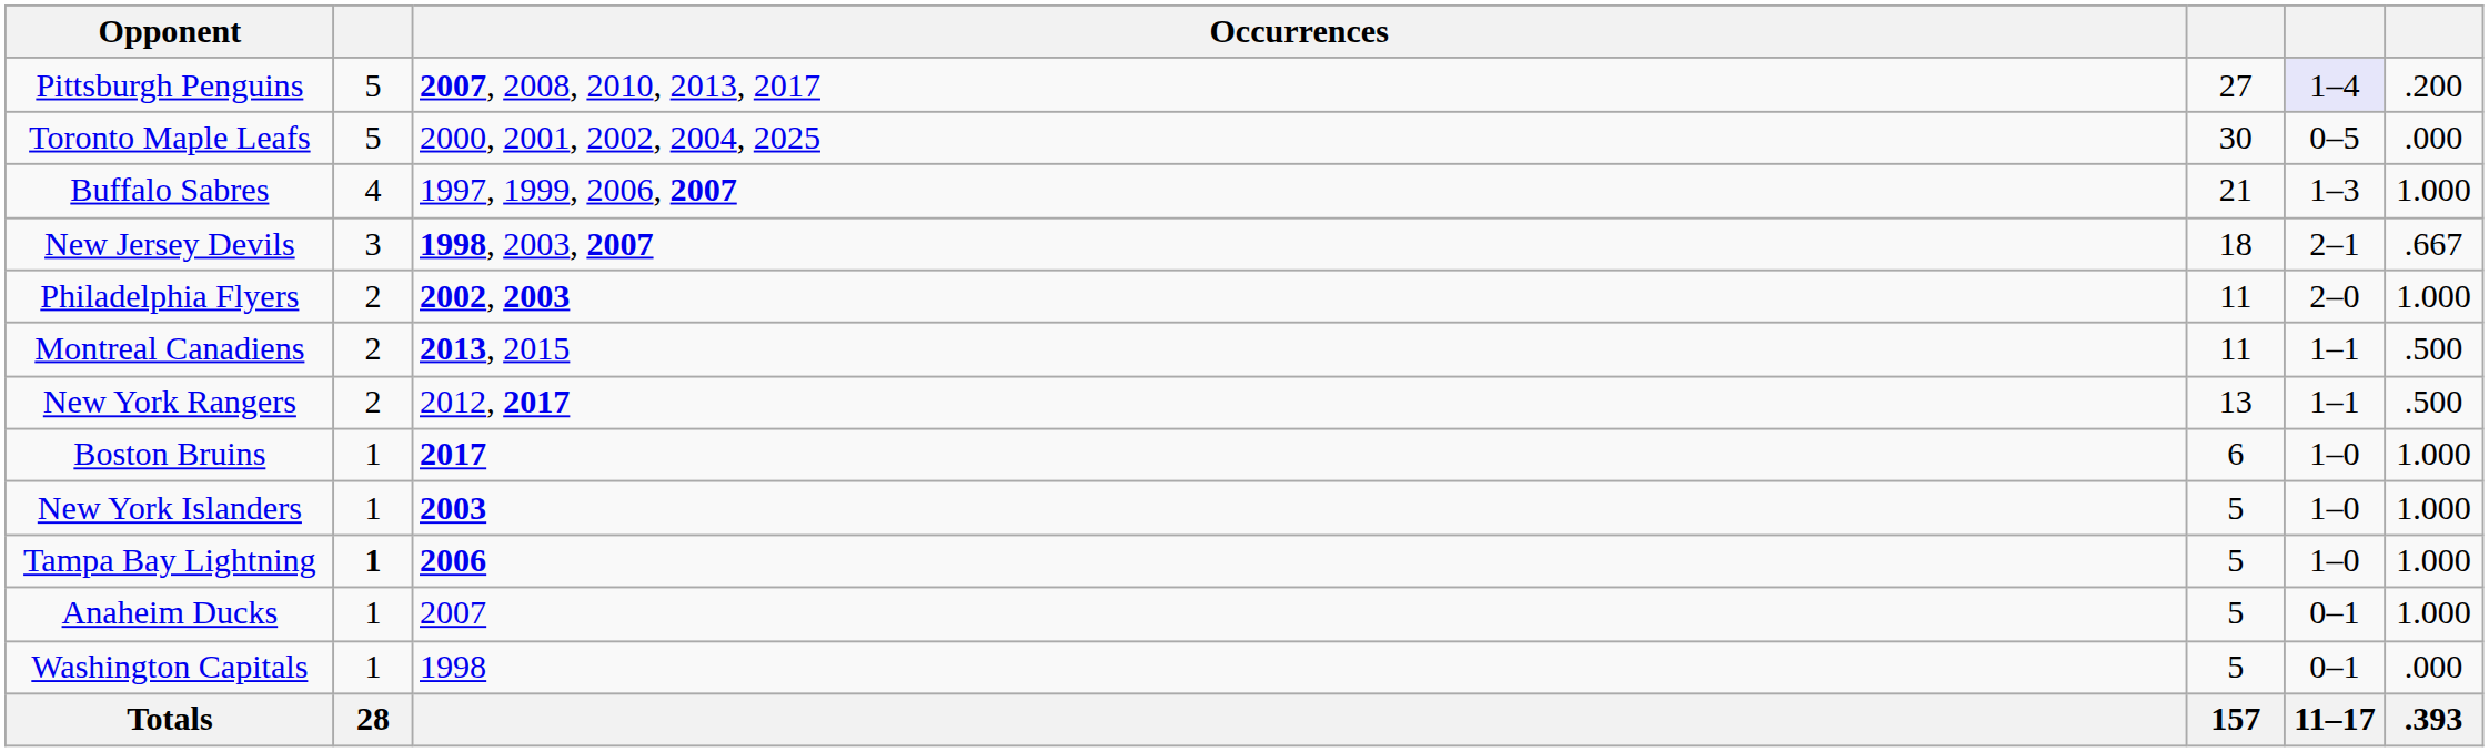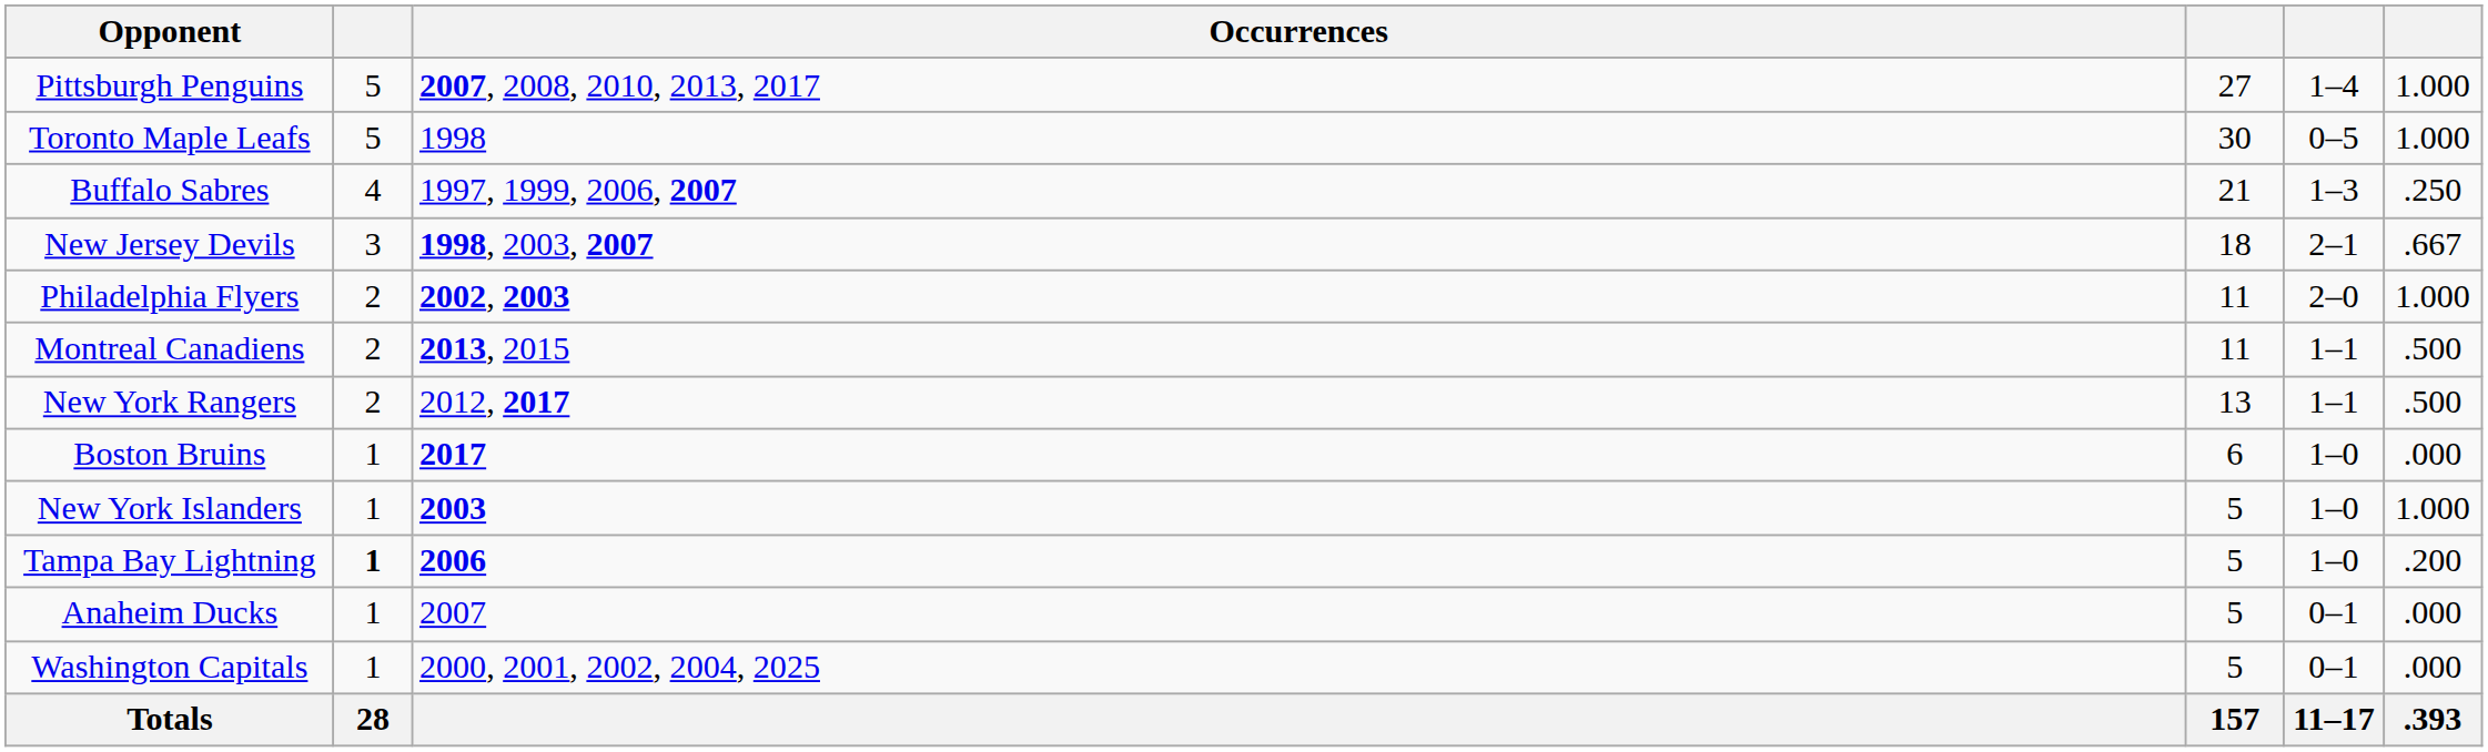Pittsburgh Penguins | column 5: lavender background -> no background
Pittsburgh Penguins | column 6: .200 -> 1.000
Toronto Maple Leafs | Occurrences: 2000, 2001, 2002, 2004, 2025 -> 1998
Toronto Maple Leafs | column 6: .000 -> 1.000
Buffalo Sabres | column 6: 1.000 -> .250
Boston Bruins | column 6: 1.000 -> .000
Tampa Bay Lightning | column 6: 1.000 -> .200
Anaheim Ducks | column 6: 1.000 -> .000
Washington Capitals | Occurrences: 1998 -> 2000, 2001, 2002, 2004, 2025
